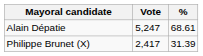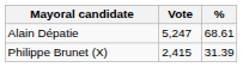Philippe Brunet (X) | Vote: 2,417 -> 2,415
